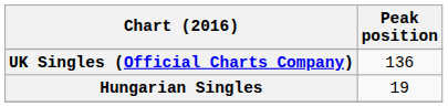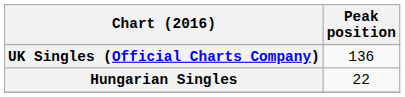Hungarian Singles | Peak position: 19 -> 22
